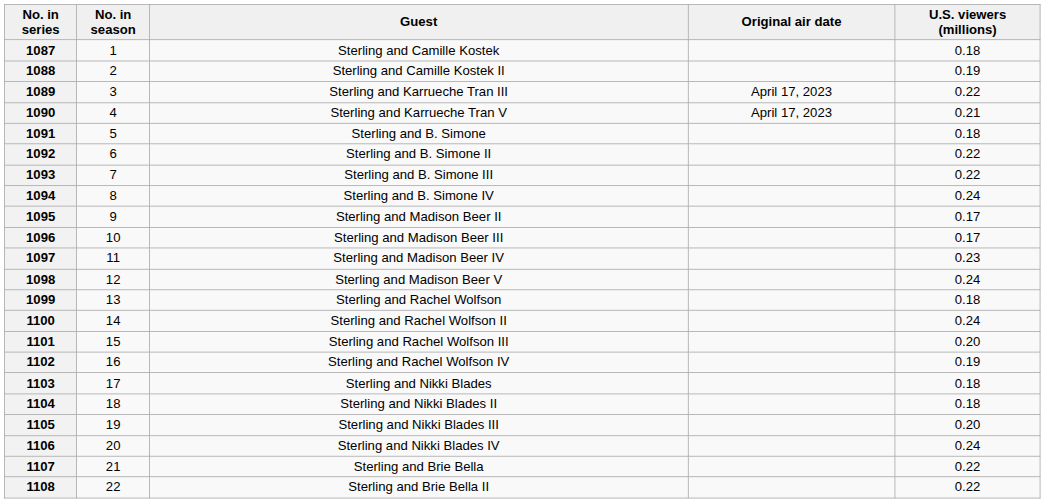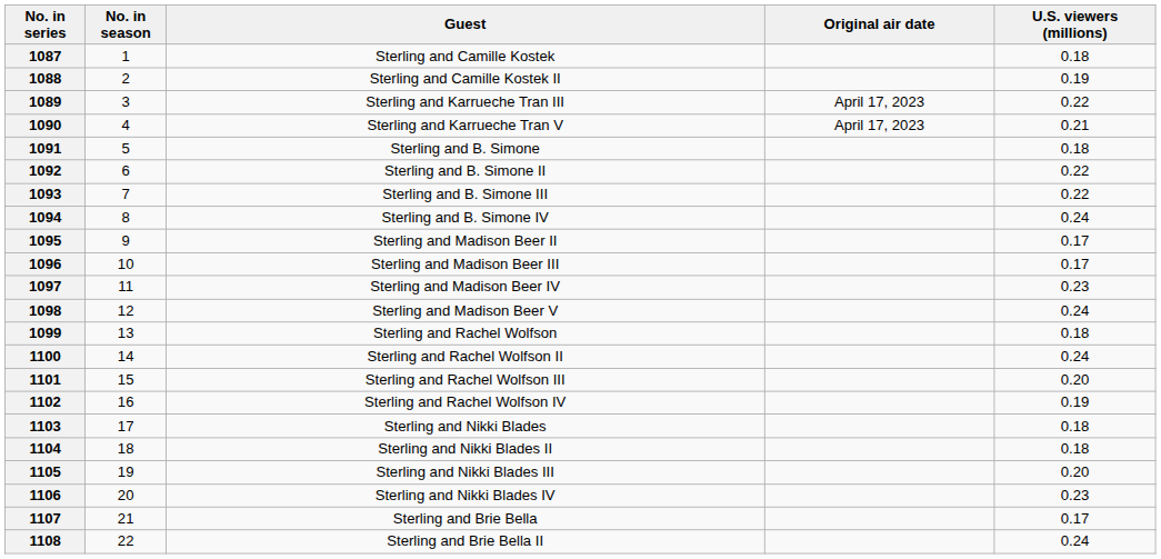1106 | U.S. viewers (millions): 0.24 -> 0.23
1107 | U.S. viewers (millions): 0.22 -> 0.17
1108 | U.S. viewers (millions): 0.22 -> 0.24
